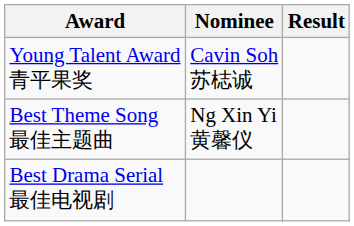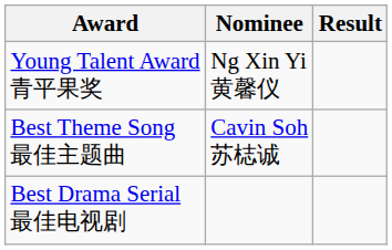Young Talent Award 青平果奖 | Nominee: Cavin Soh 苏梽诚 -> Ng Xin Yi 黄馨仪
Best Theme Song 最佳主题曲 | Nominee: Ng Xin Yi 黄馨仪 -> Cavin Soh 苏梽诚
